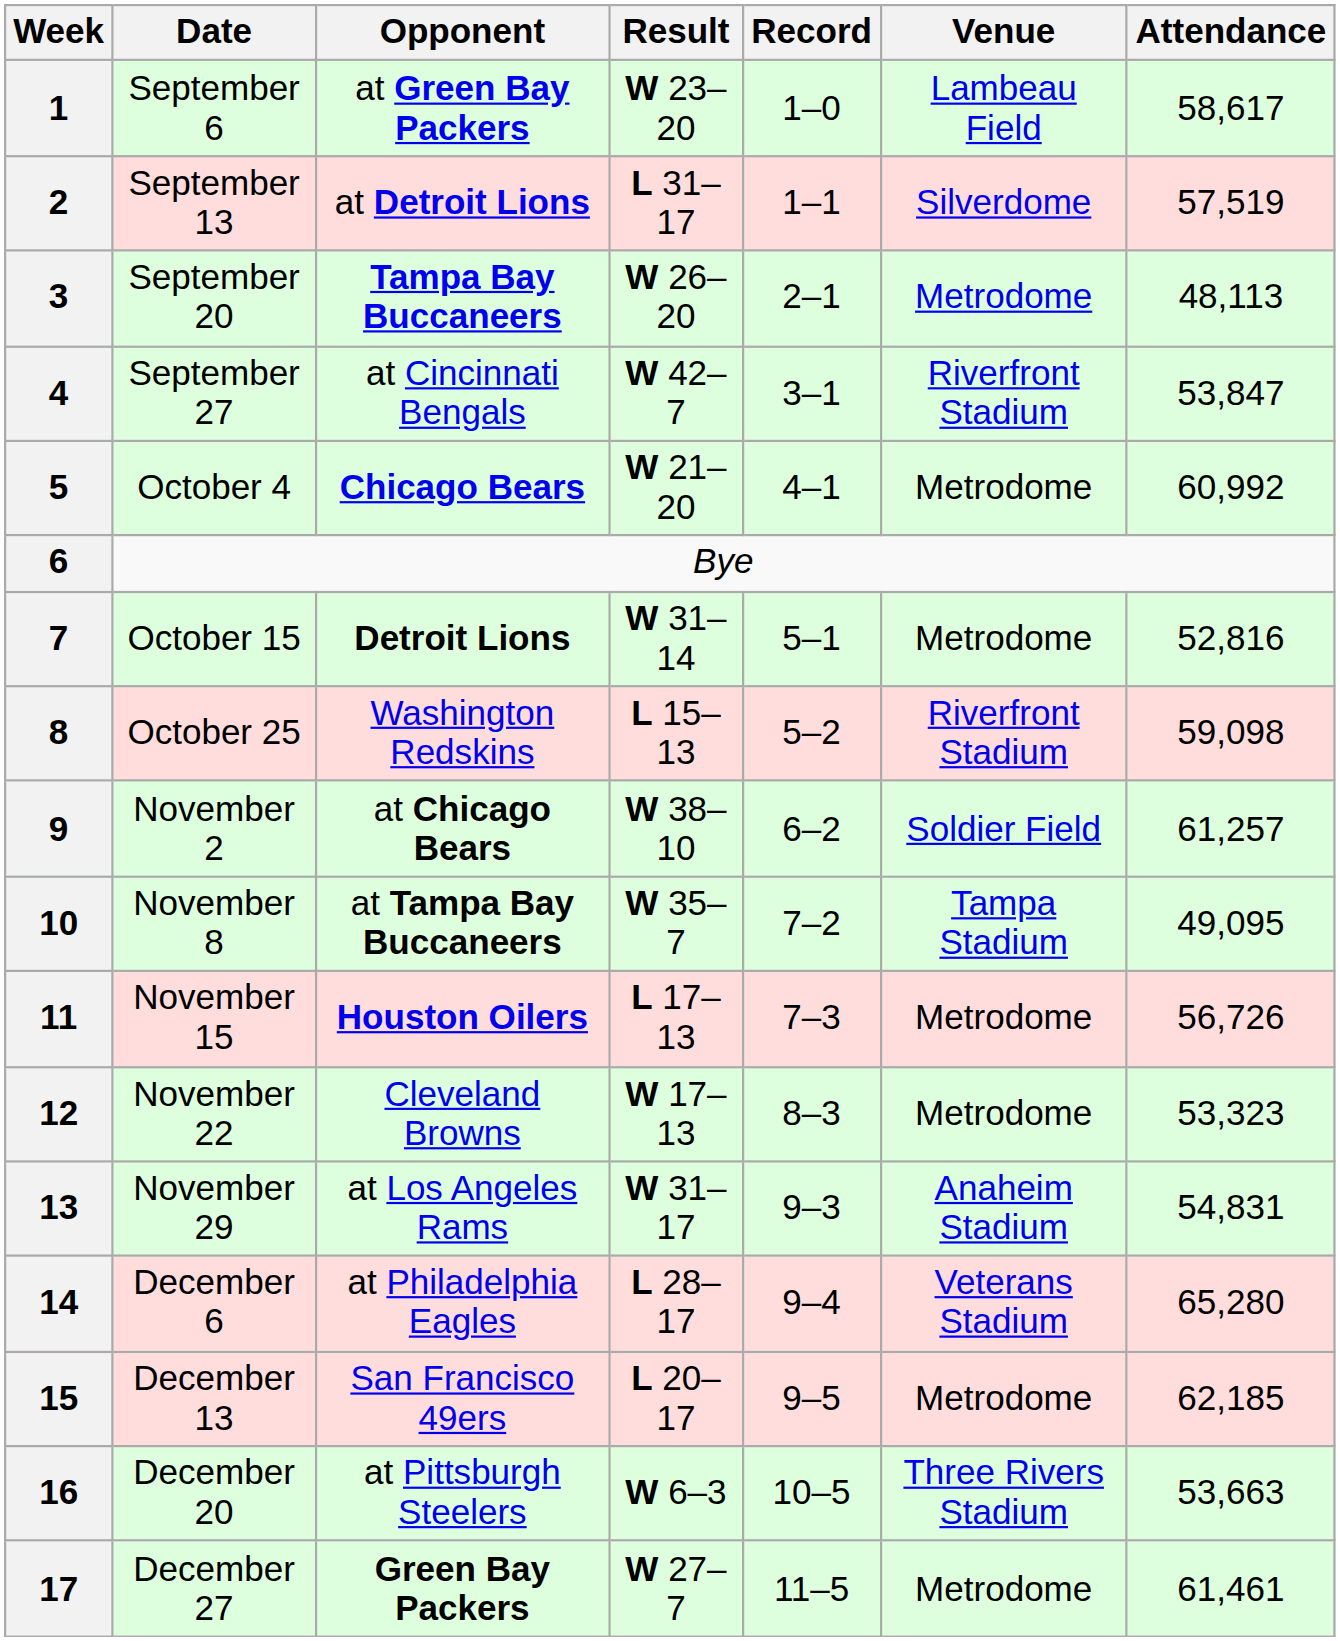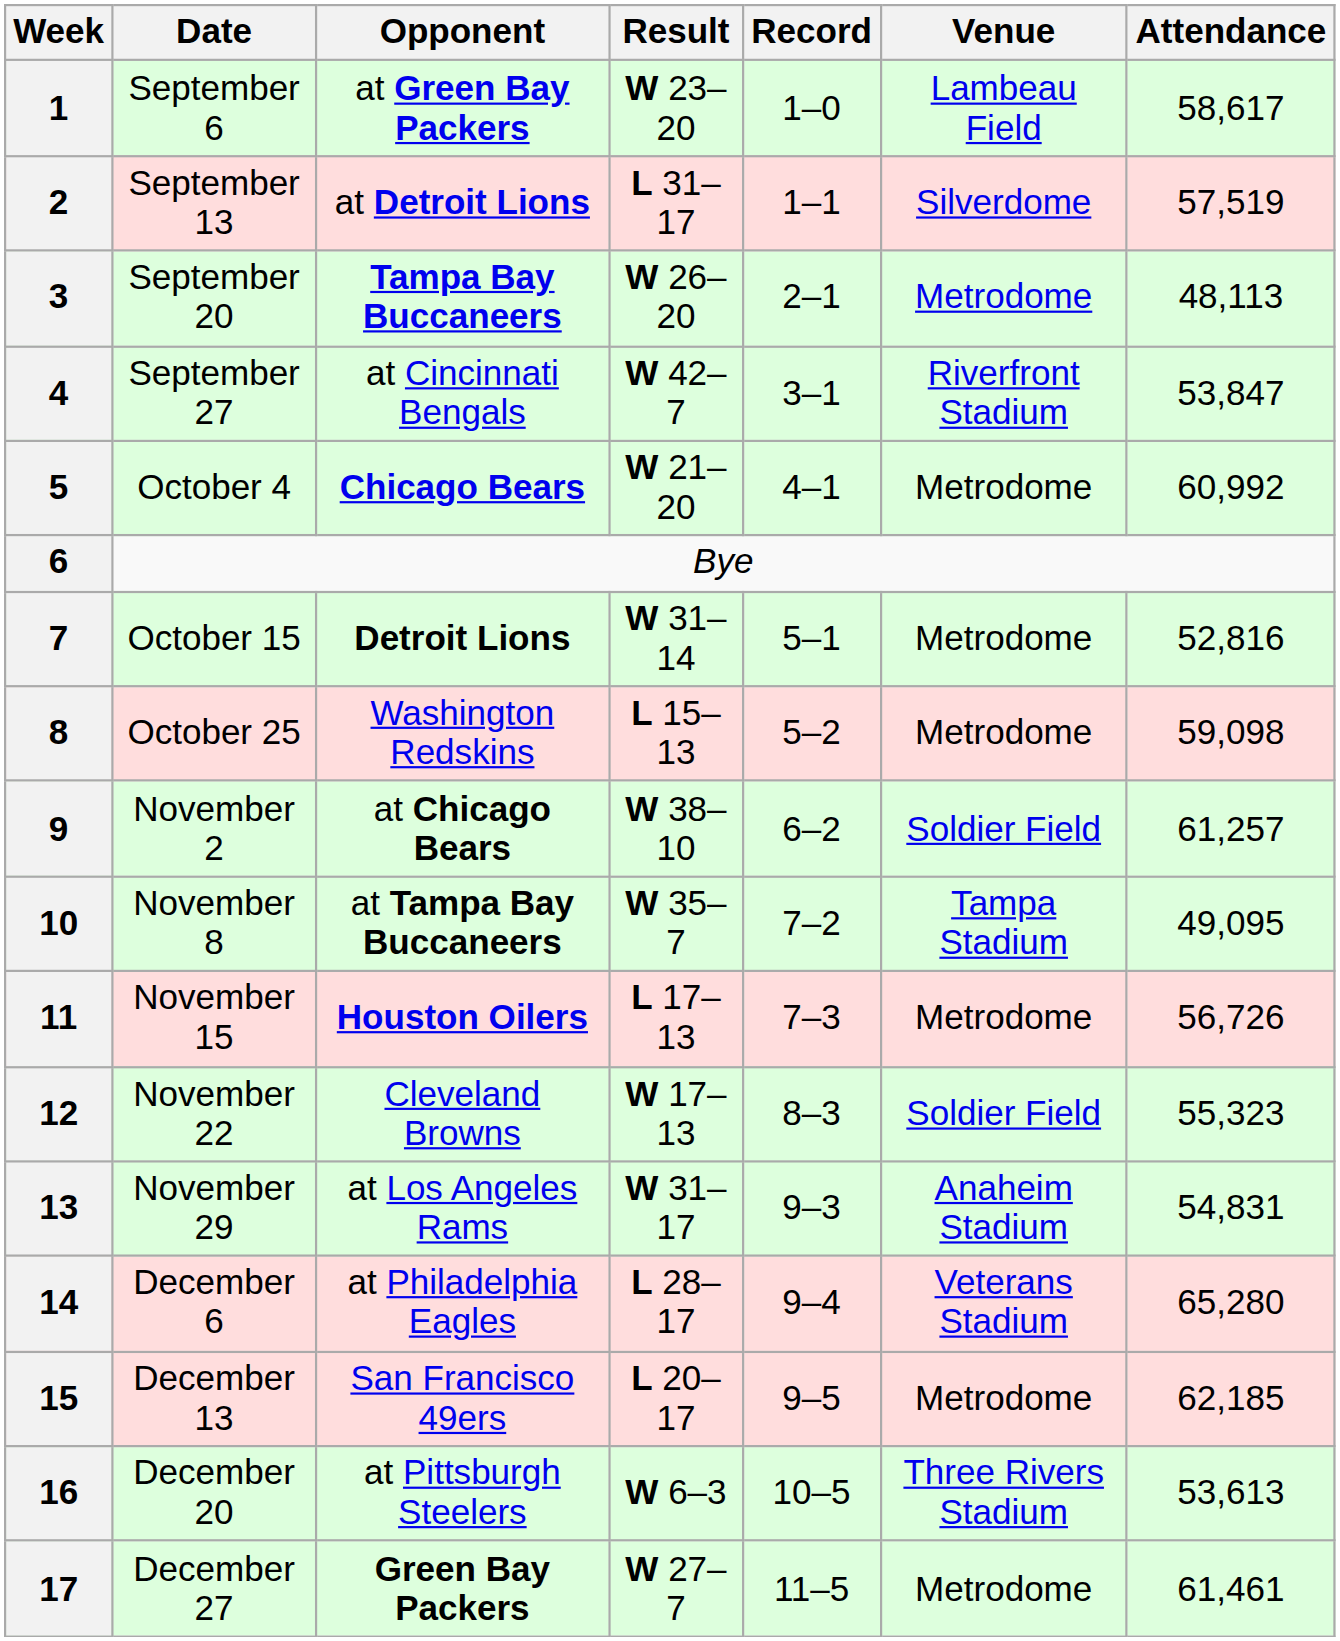8 | Venue: Riverfront Stadium -> Metrodome
12 | Venue: Metrodome -> Soldier Field
12 | Attendance: 53,323 -> 55,323
16 | Attendance: 53,663 -> 53,613
